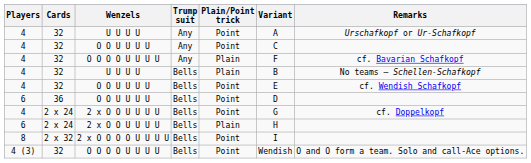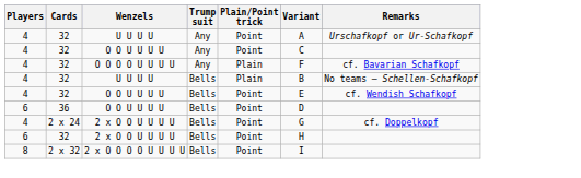6 / 2 x O O U U U U | Cards: 2 x 24 -> 32
6 / 2 x O O U U U U | Plain/Point trick: Plain -> Point
- row: 4 (3) | 32 | O O O O U U U U | Bells | Point | Wendish | O and O form a team. Solo and call-Ace options.
